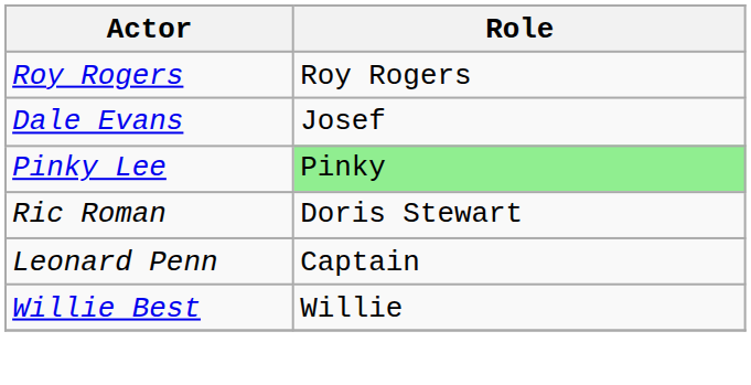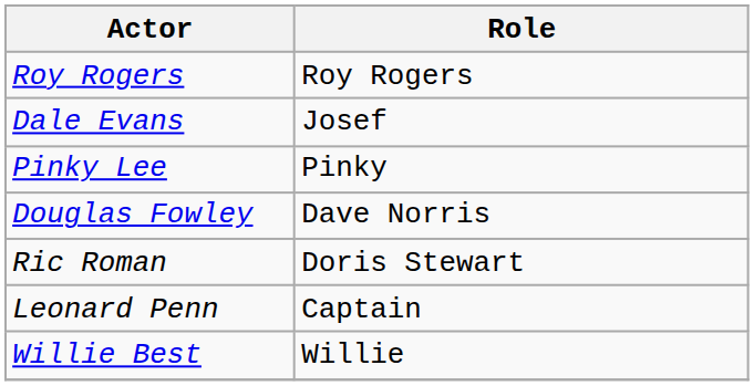Pinky Lee | Role: lightgreen background -> no background
+ row: Douglas Fowley | Dave Norris
